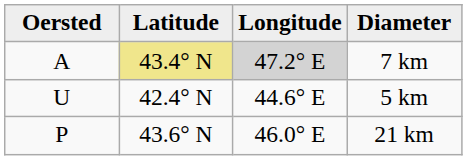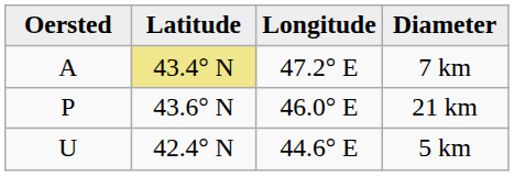7 km | Longitude: lightgrey background -> no background
rows swapped: 21 km <-> 5 km
